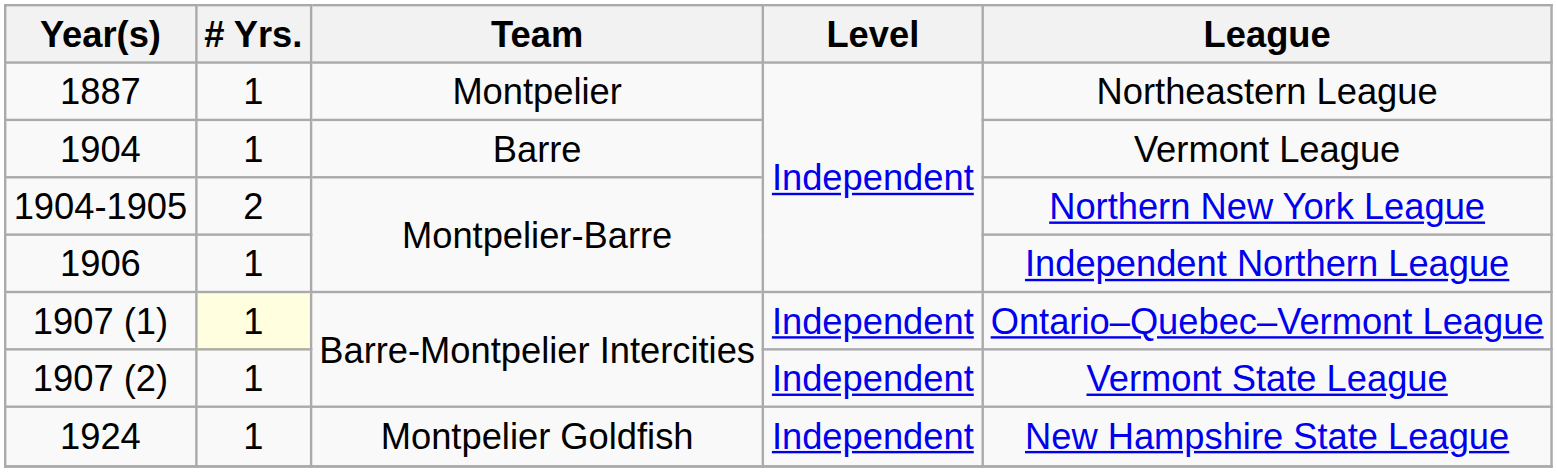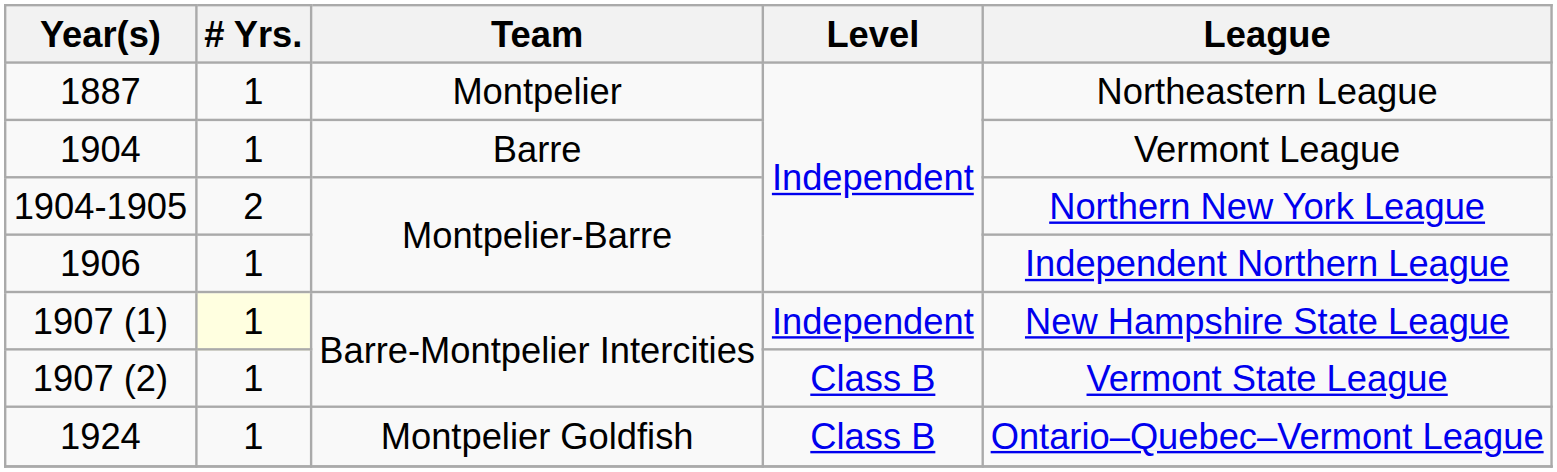1907 (1) | League: Ontario–Quebec–Vermont League -> New Hampshire State League
1907 (2) | Level: Independent -> Class B
1924 | Level: Independent -> Class B
1924 | League: New Hampshire State League -> Ontario–Quebec–Vermont League
